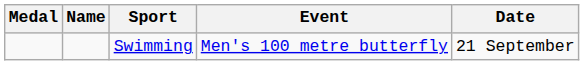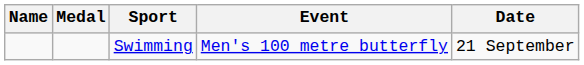columns swapped: Medal <-> Name
